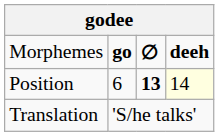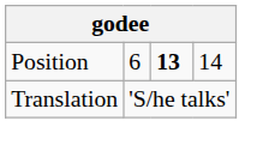- row: Morphemes | go | ∅ | deeh
Position | column 4: lightyellow background -> no background
